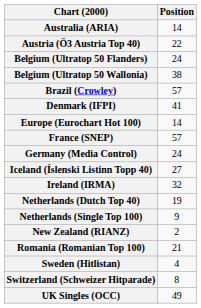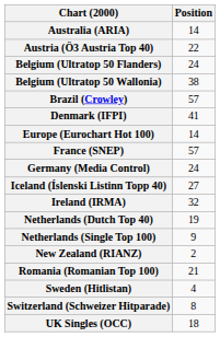UK Singles (OCC) | Position: 49 -> 18
